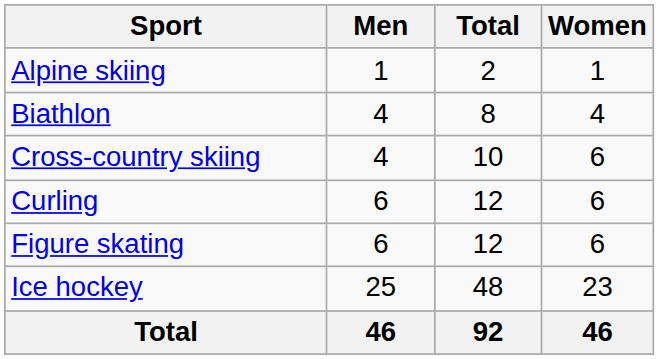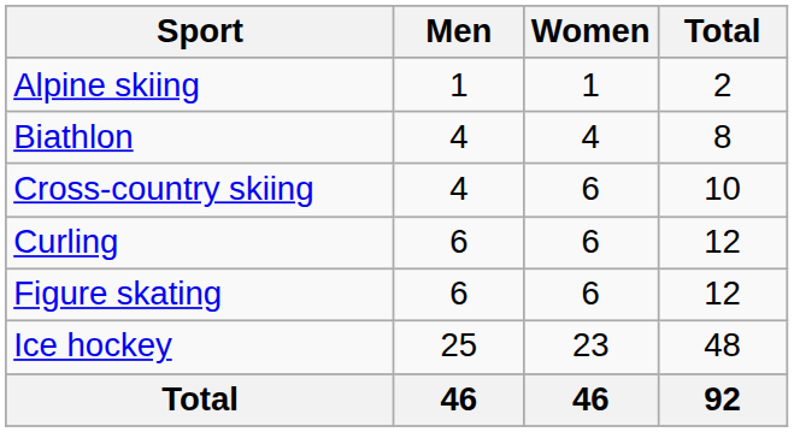columns swapped: Women <-> Total
